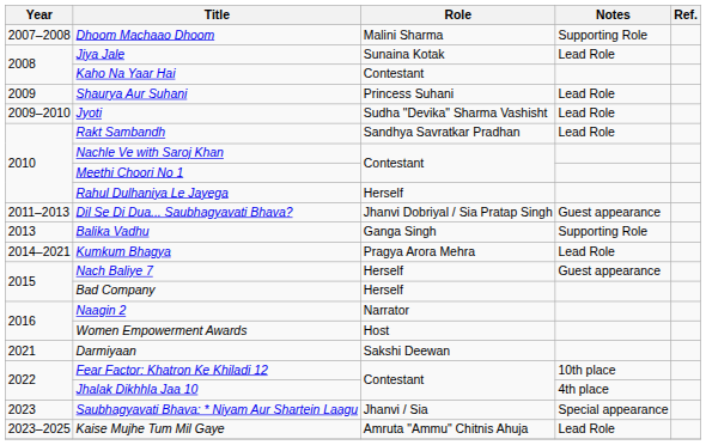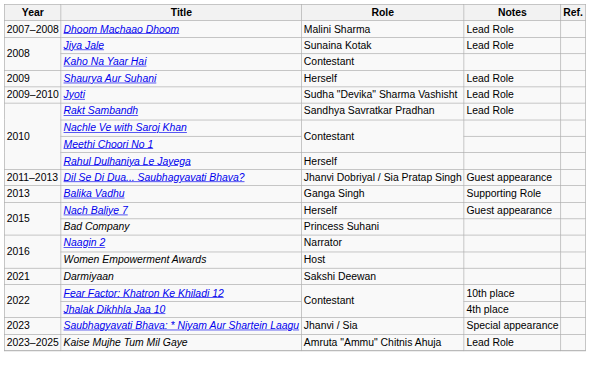Dhoom Machaao Dhoom | Notes: Supporting Role -> Lead Role
Shaurya Aur Suhani | Role: Princess Suhani -> Herself
- row: 2014–2021 | Kumkum Bhagya | Pragya Arora Mehra | Lead Role
Bad Company | Role: Herself -> Princess Suhani
